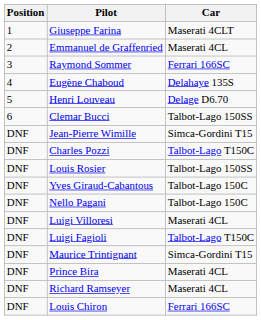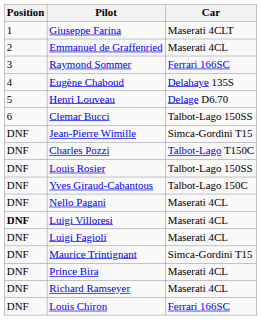Nello Pagani | Car: Talbot-Lago 150C -> Maserati 4CL
Luigi Villoresi | Position: normal -> bold
Luigi Fagioli | Car: Talbot-Lago T150C -> Maserati 4CL
